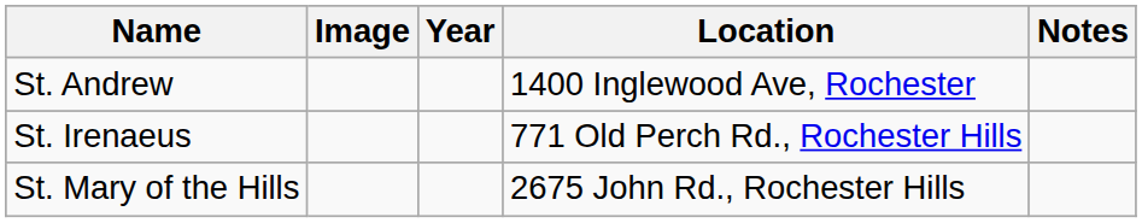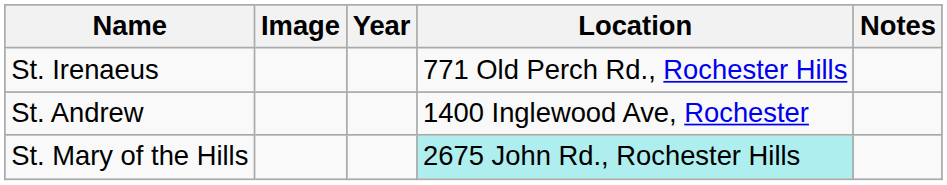rows swapped: St. Andrew <-> St. Irenaeus
St. Mary of the Hills | Location: no background -> paleturquoise background
